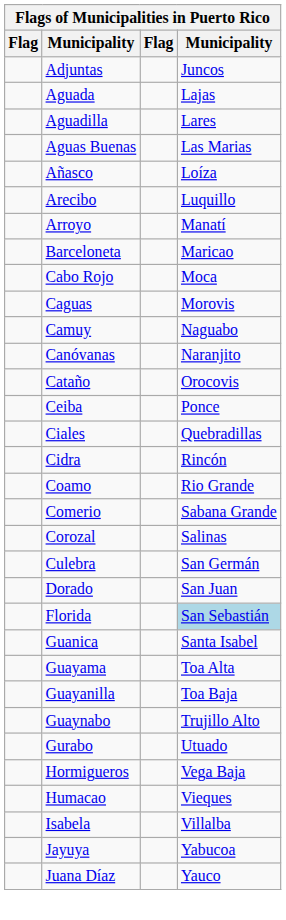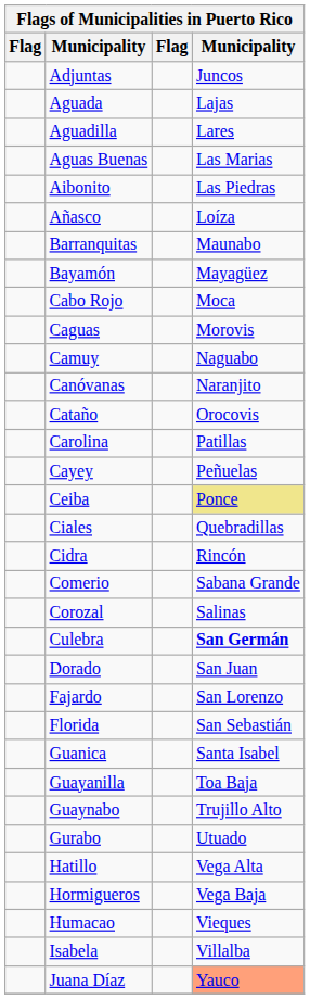+ row: Aibonito | Las Piedras
- row: Arecibo | Luquillo
- row: Arroyo | Manatí
- row: Barceloneta | Maricao
+ row: Barranquitas | Maunabo
+ row: Bayamón | Mayagüez
+ row: Carolina | Patillas
+ row: Cayey | Peñuelas
Ceiba | column 4: no background -> khaki background
- row: Coamo | Rio Grande
Culebra | column 4: normal -> bold
+ row: Fajardo | San Lorenzo
Florida | column 4: lightblue background -> no background
- row: Guayama | Toa Alta
+ row: Hatillo | Vega Alta
- row: Jayuya | Yabucoa
Juana Díaz | column 4: no background -> lightsalmon background
